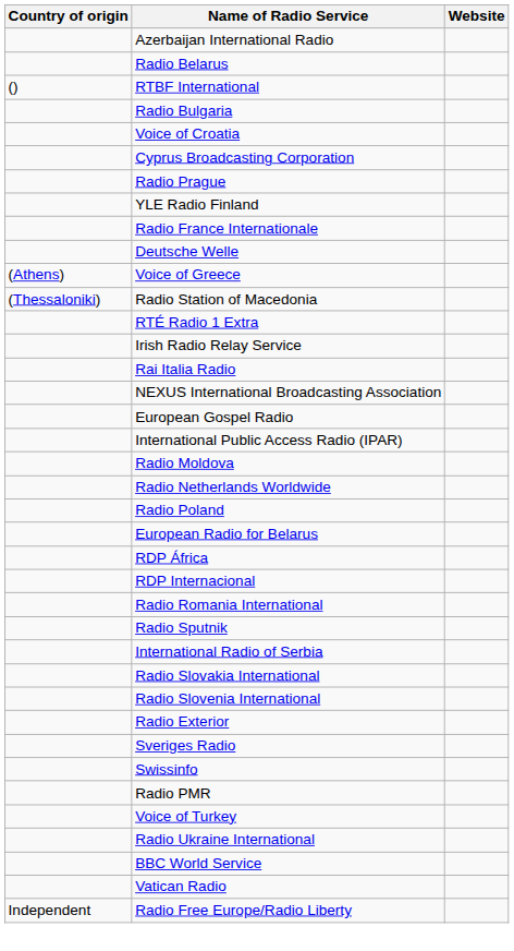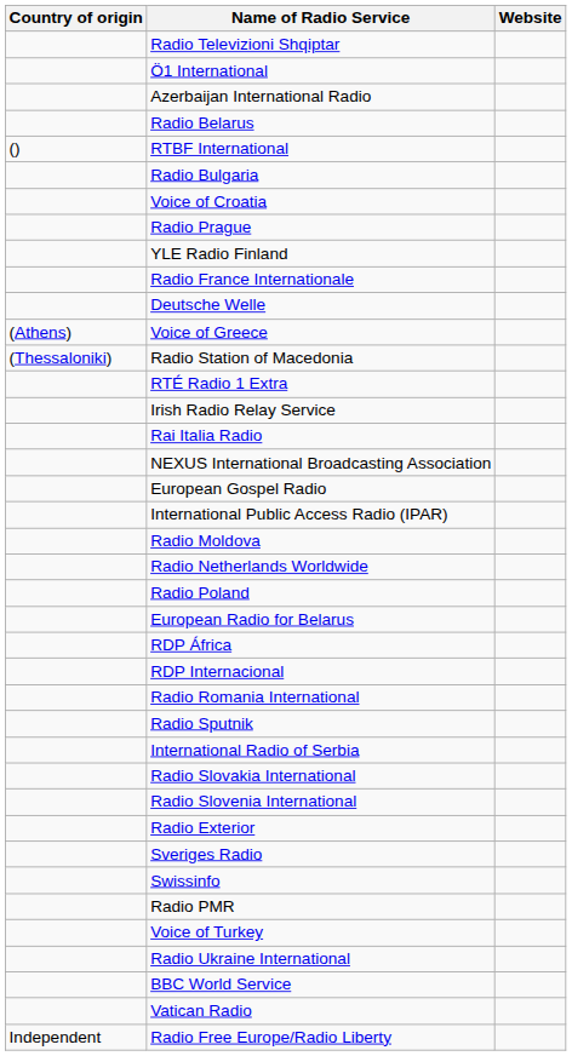+ row: Radio Televizioni Shqiptar
+ row: Ö1 International
- row: Cyprus Broadcasting Corporation
